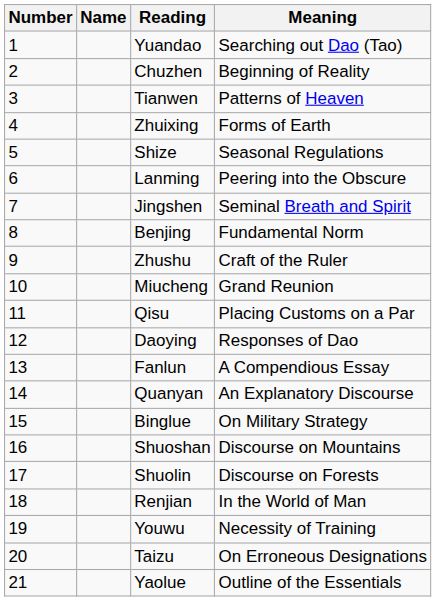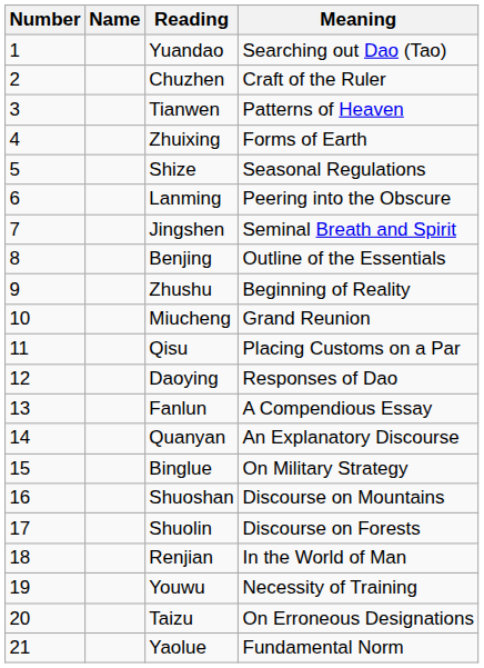Chuzhen | Meaning: Beginning of Reality -> Craft of the Ruler
Benjing | Meaning: Fundamental Norm -> Outline of the Essentials
Zhushu | Meaning: Craft of the Ruler -> Beginning of Reality
Yaolue | Meaning: Outline of the Essentials -> Fundamental Norm
